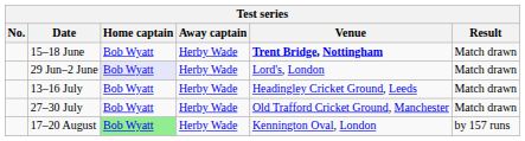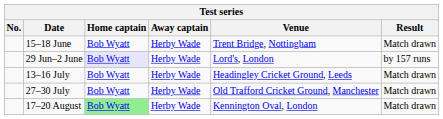15–18 June | Venue: bold -> normal
29 Jun–2 June | Result: Match drawn -> by 157 runs
17–20 August | Result: by 157 runs -> Match drawn
